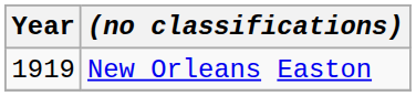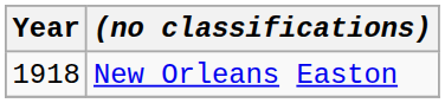New Orleans Easton | Year: 1919 -> 1918
